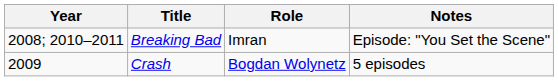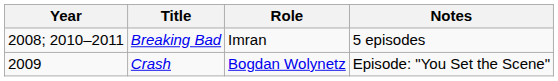Breaking Bad | Notes: Episode: "You Set the Scene" -> 5 episodes
Crash | Notes: 5 episodes -> Episode: "You Set the Scene"
